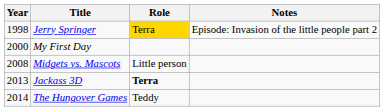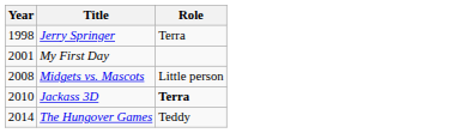- column: Notes | Episode: Invasion of the little people part 2
Jerry Springer | Role: gold background -> no background
My First Day | Year: 2000 -> 2001
Jackass 3D | Year: 2013 -> 2010
